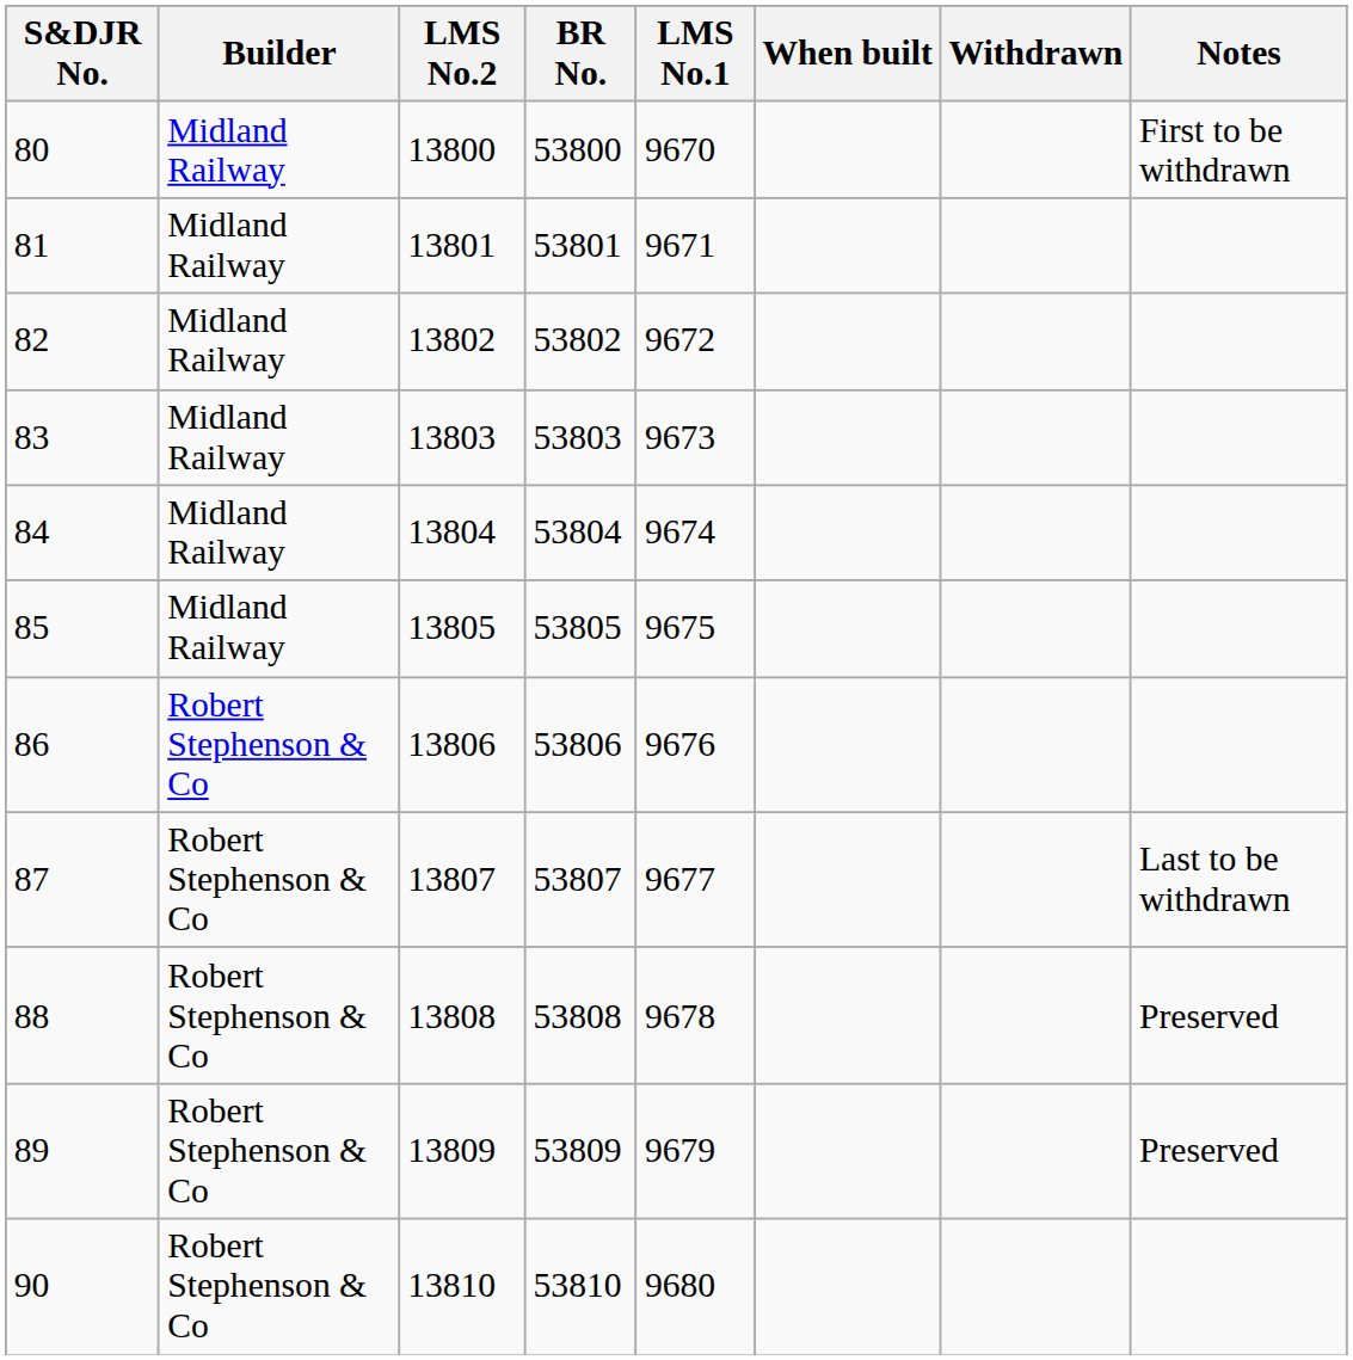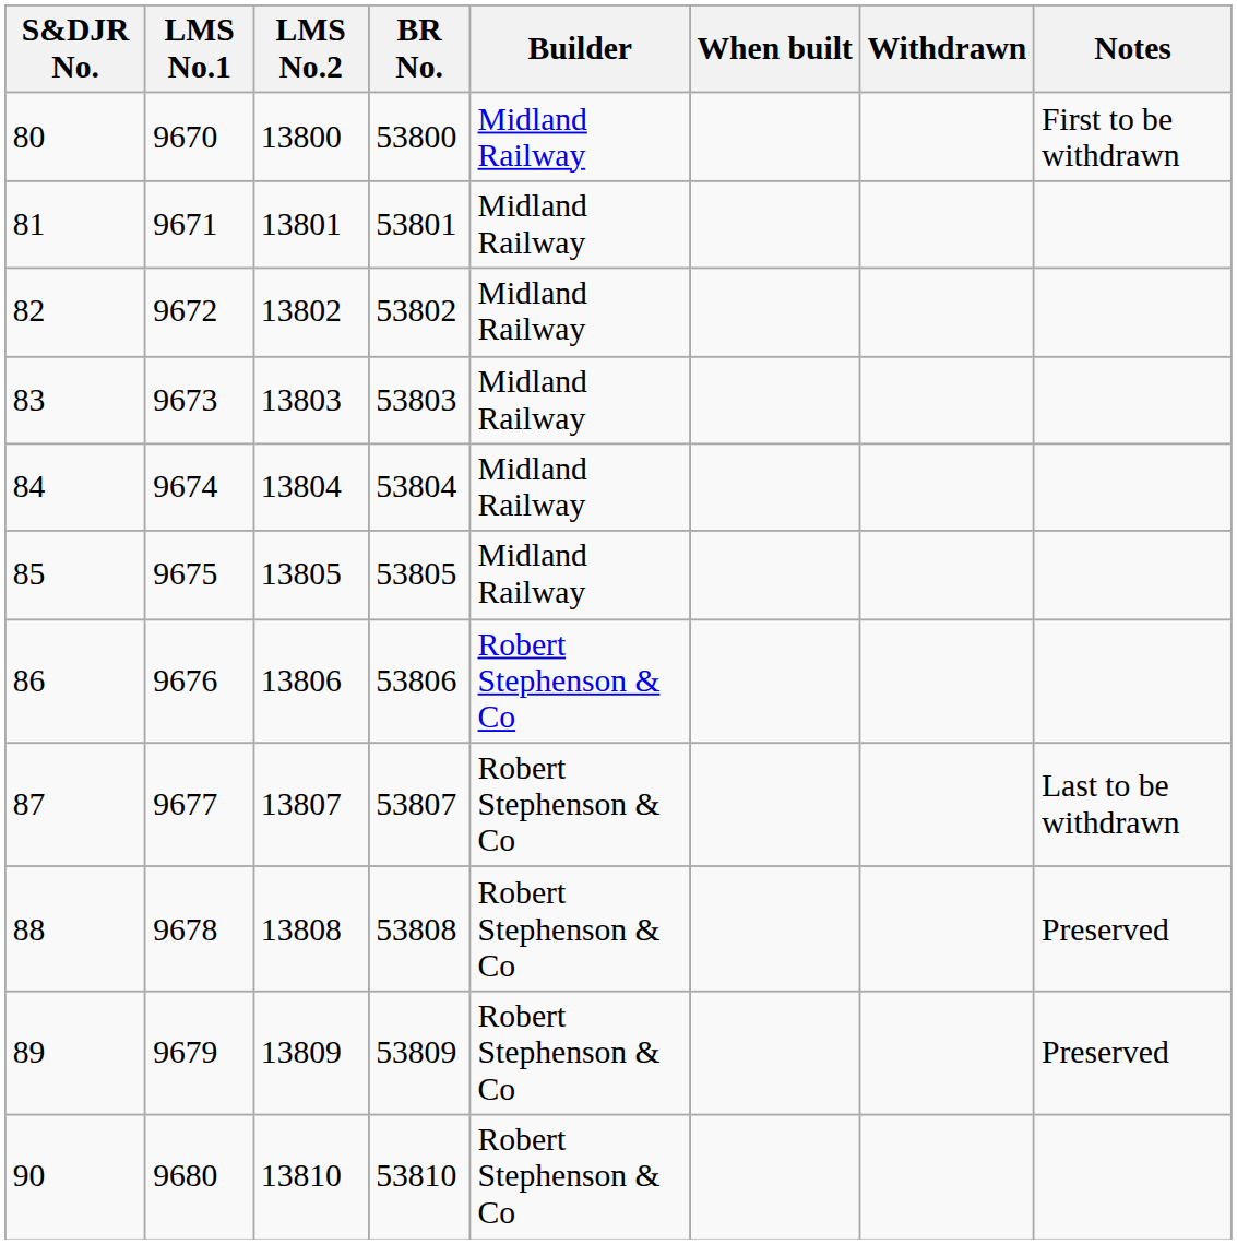columns swapped: LMS No.1 <-> Builder
